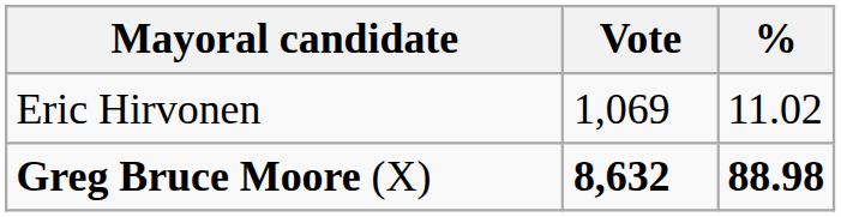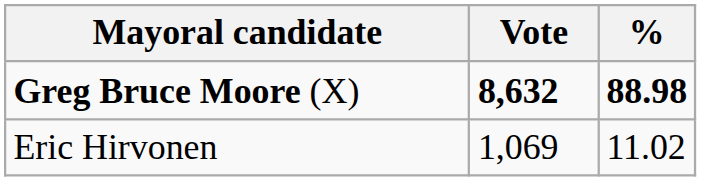rows swapped: Greg Bruce Moore (X) <-> Eric Hirvonen
